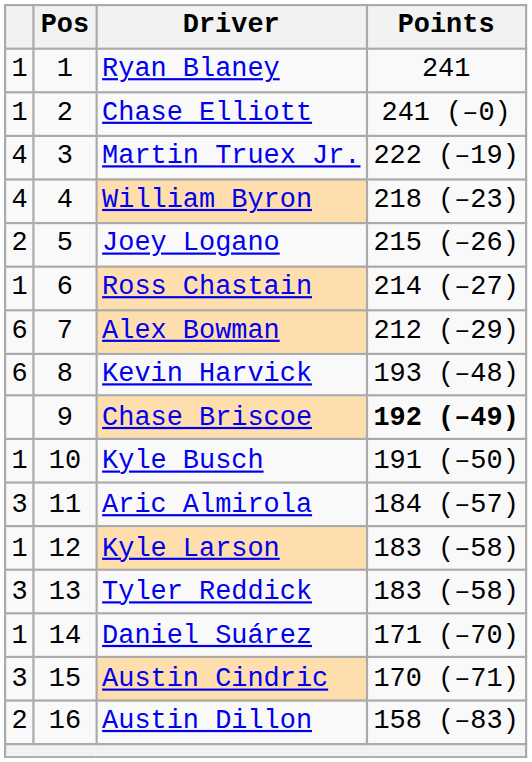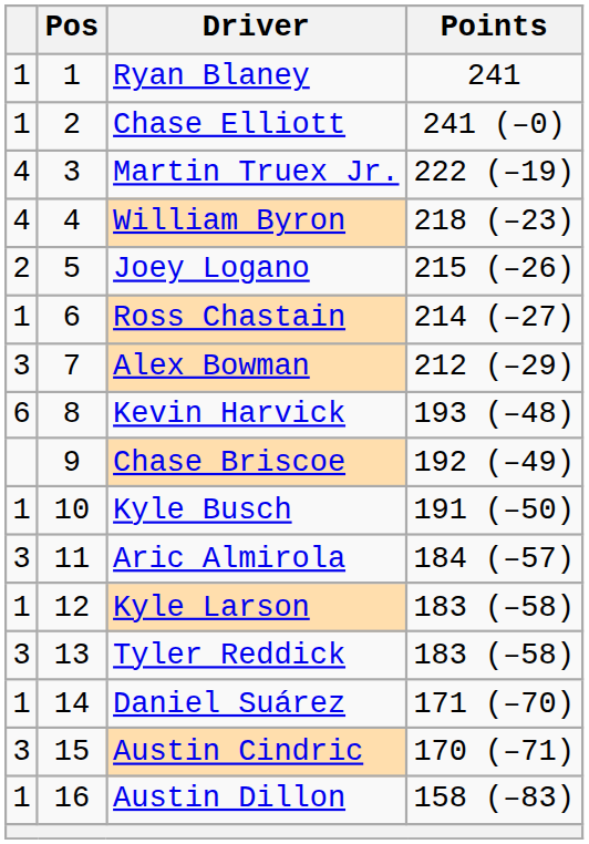Alex Bowman | column 1: 6 -> 3
Chase Briscoe | Points: bold -> normal
Austin Dillon | column 1: 2 -> 1
